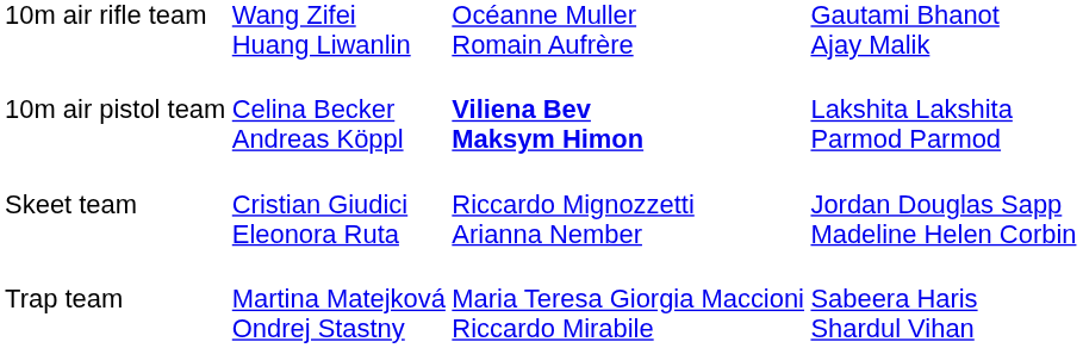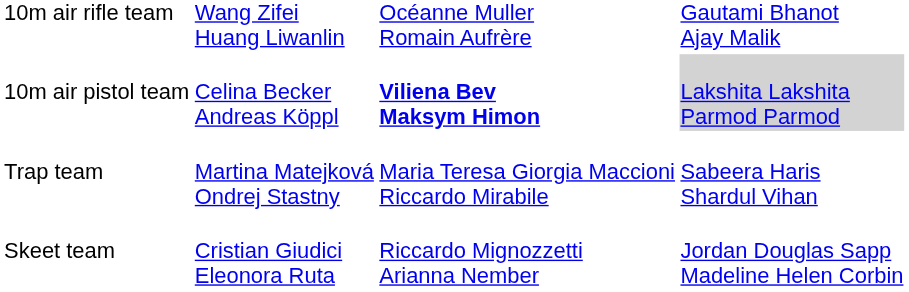10m air pistol team | column 4: no background -> lightgrey background
rows swapped: Trap team <-> Skeet team
